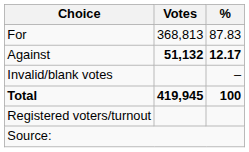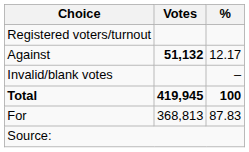rows swapped: For <-> Registered voters/turnout
Against | %: bold -> normal
